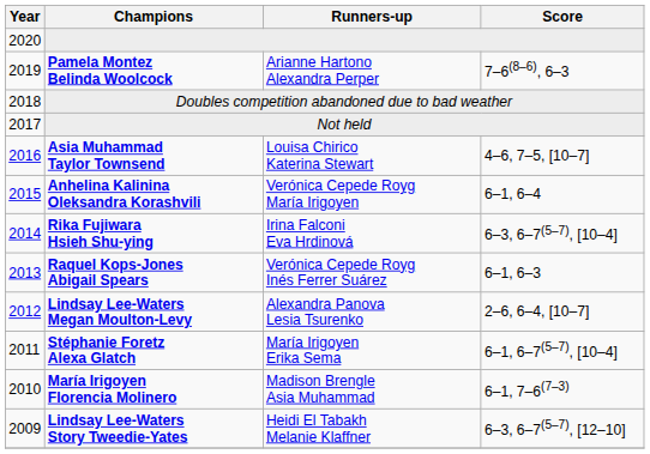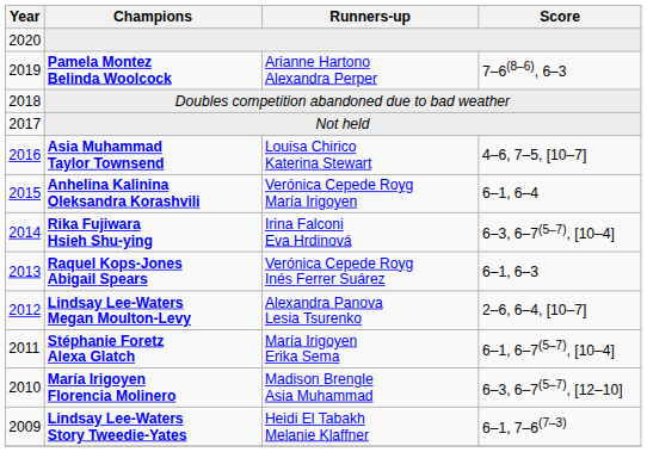María Irigoyen Florencia Molinero | Score: 6–1, 7–6(7–3) -> 6–3, 6–7(5–7), [12–10]
Lindsay Lee-Waters Story Tweedie-Yates | Score: 6–3, 6–7(5–7), [12–10] -> 6–1, 7–6(7–3)
